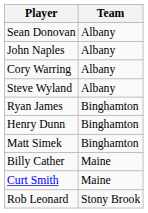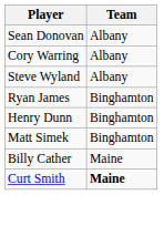- row: John Naples | Albany
Curt Smith | Team: normal -> bold
- row: Rob Leonard | Stony Brook
